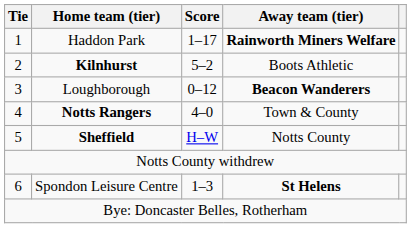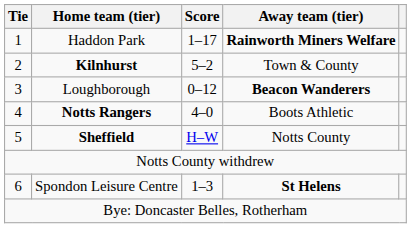Kilnhurst | Away team (tier): Boots Athletic -> Town & County
Notts Rangers | Away team (tier): Town & County -> Boots Athletic
